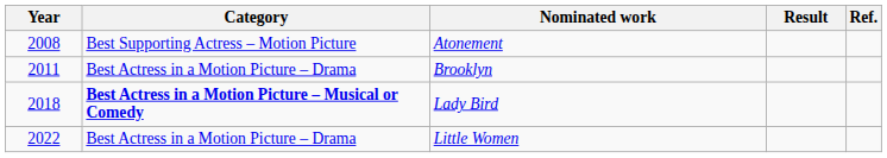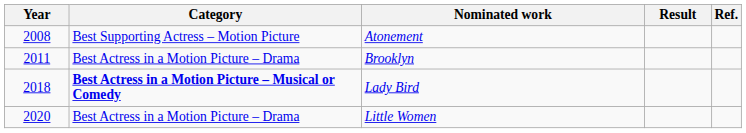Little Women | Year: 2022 -> 2020
